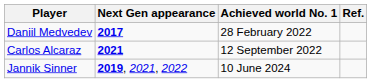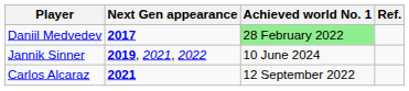Daniil Medvedev | Achieved world No. 1: no background -> lightgreen background
rows swapped: Carlos Alcaraz <-> Jannik Sinner
